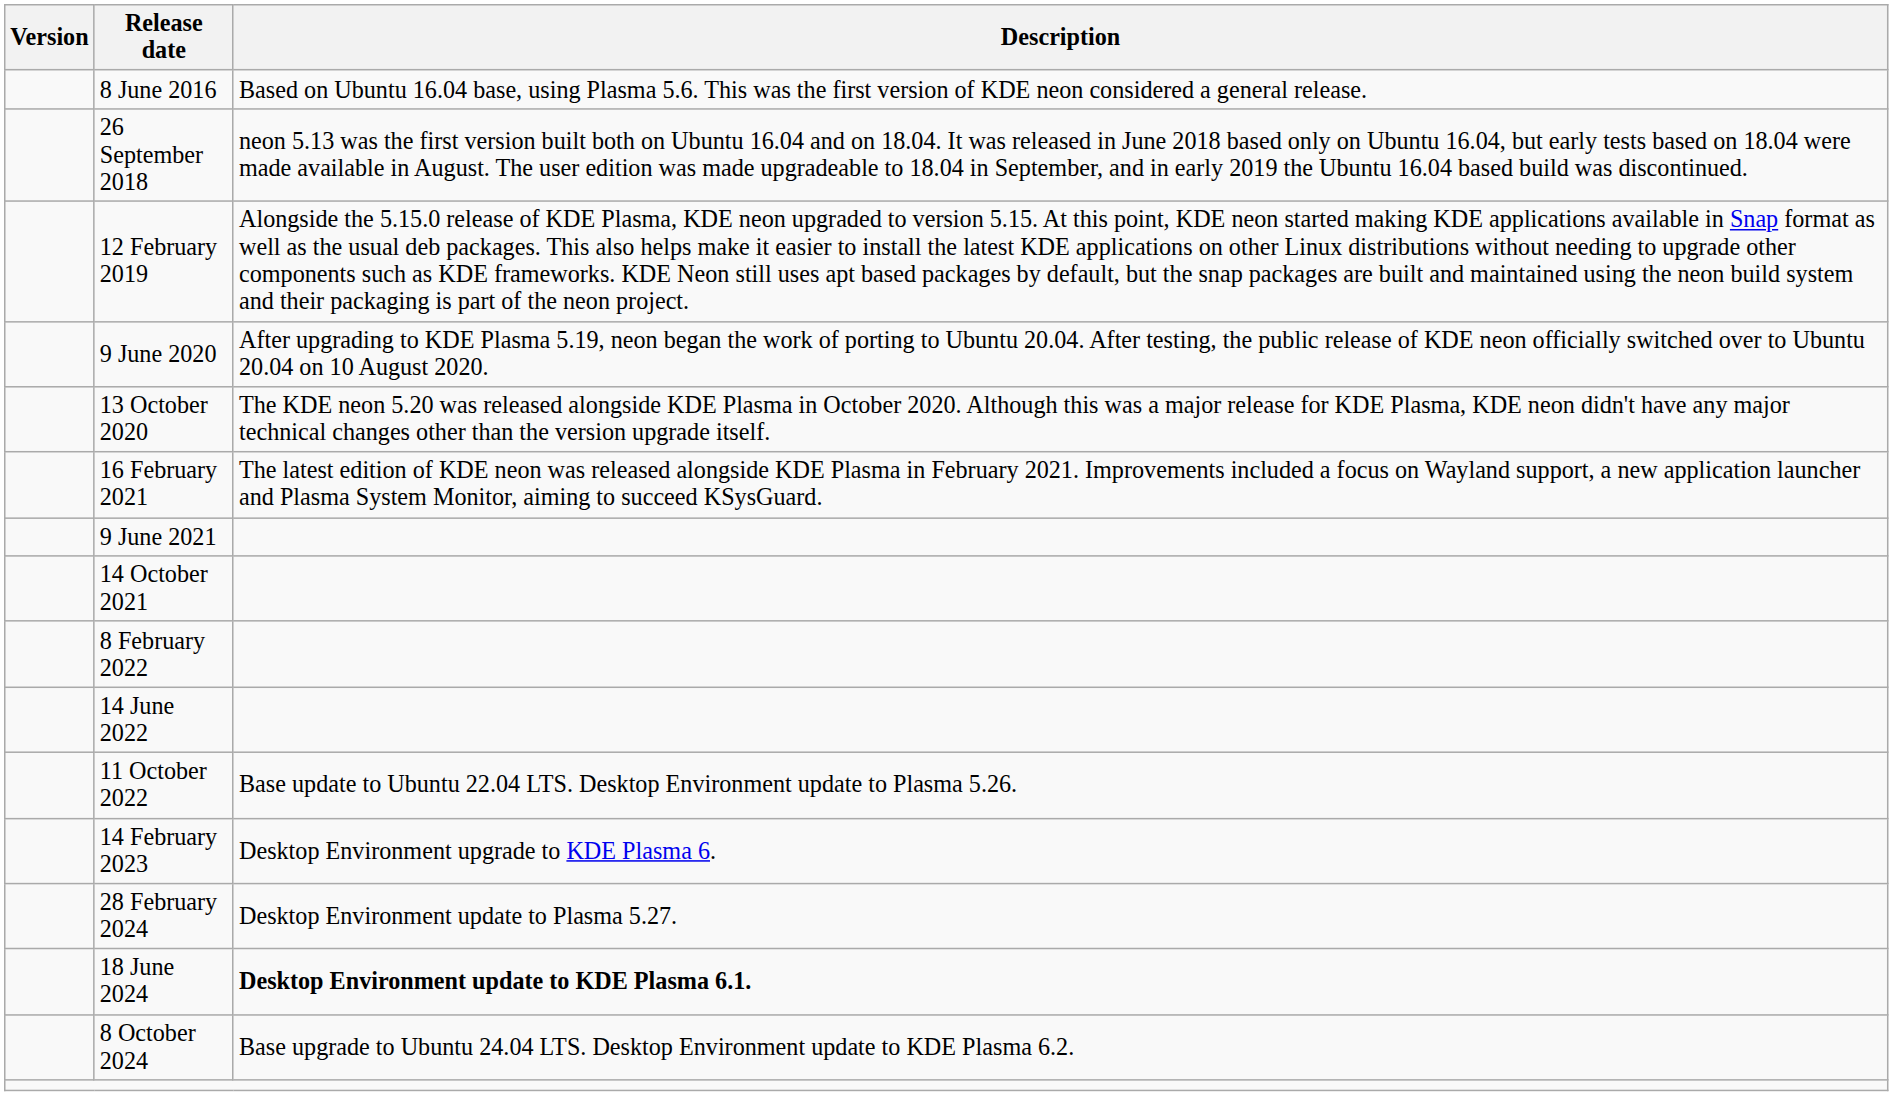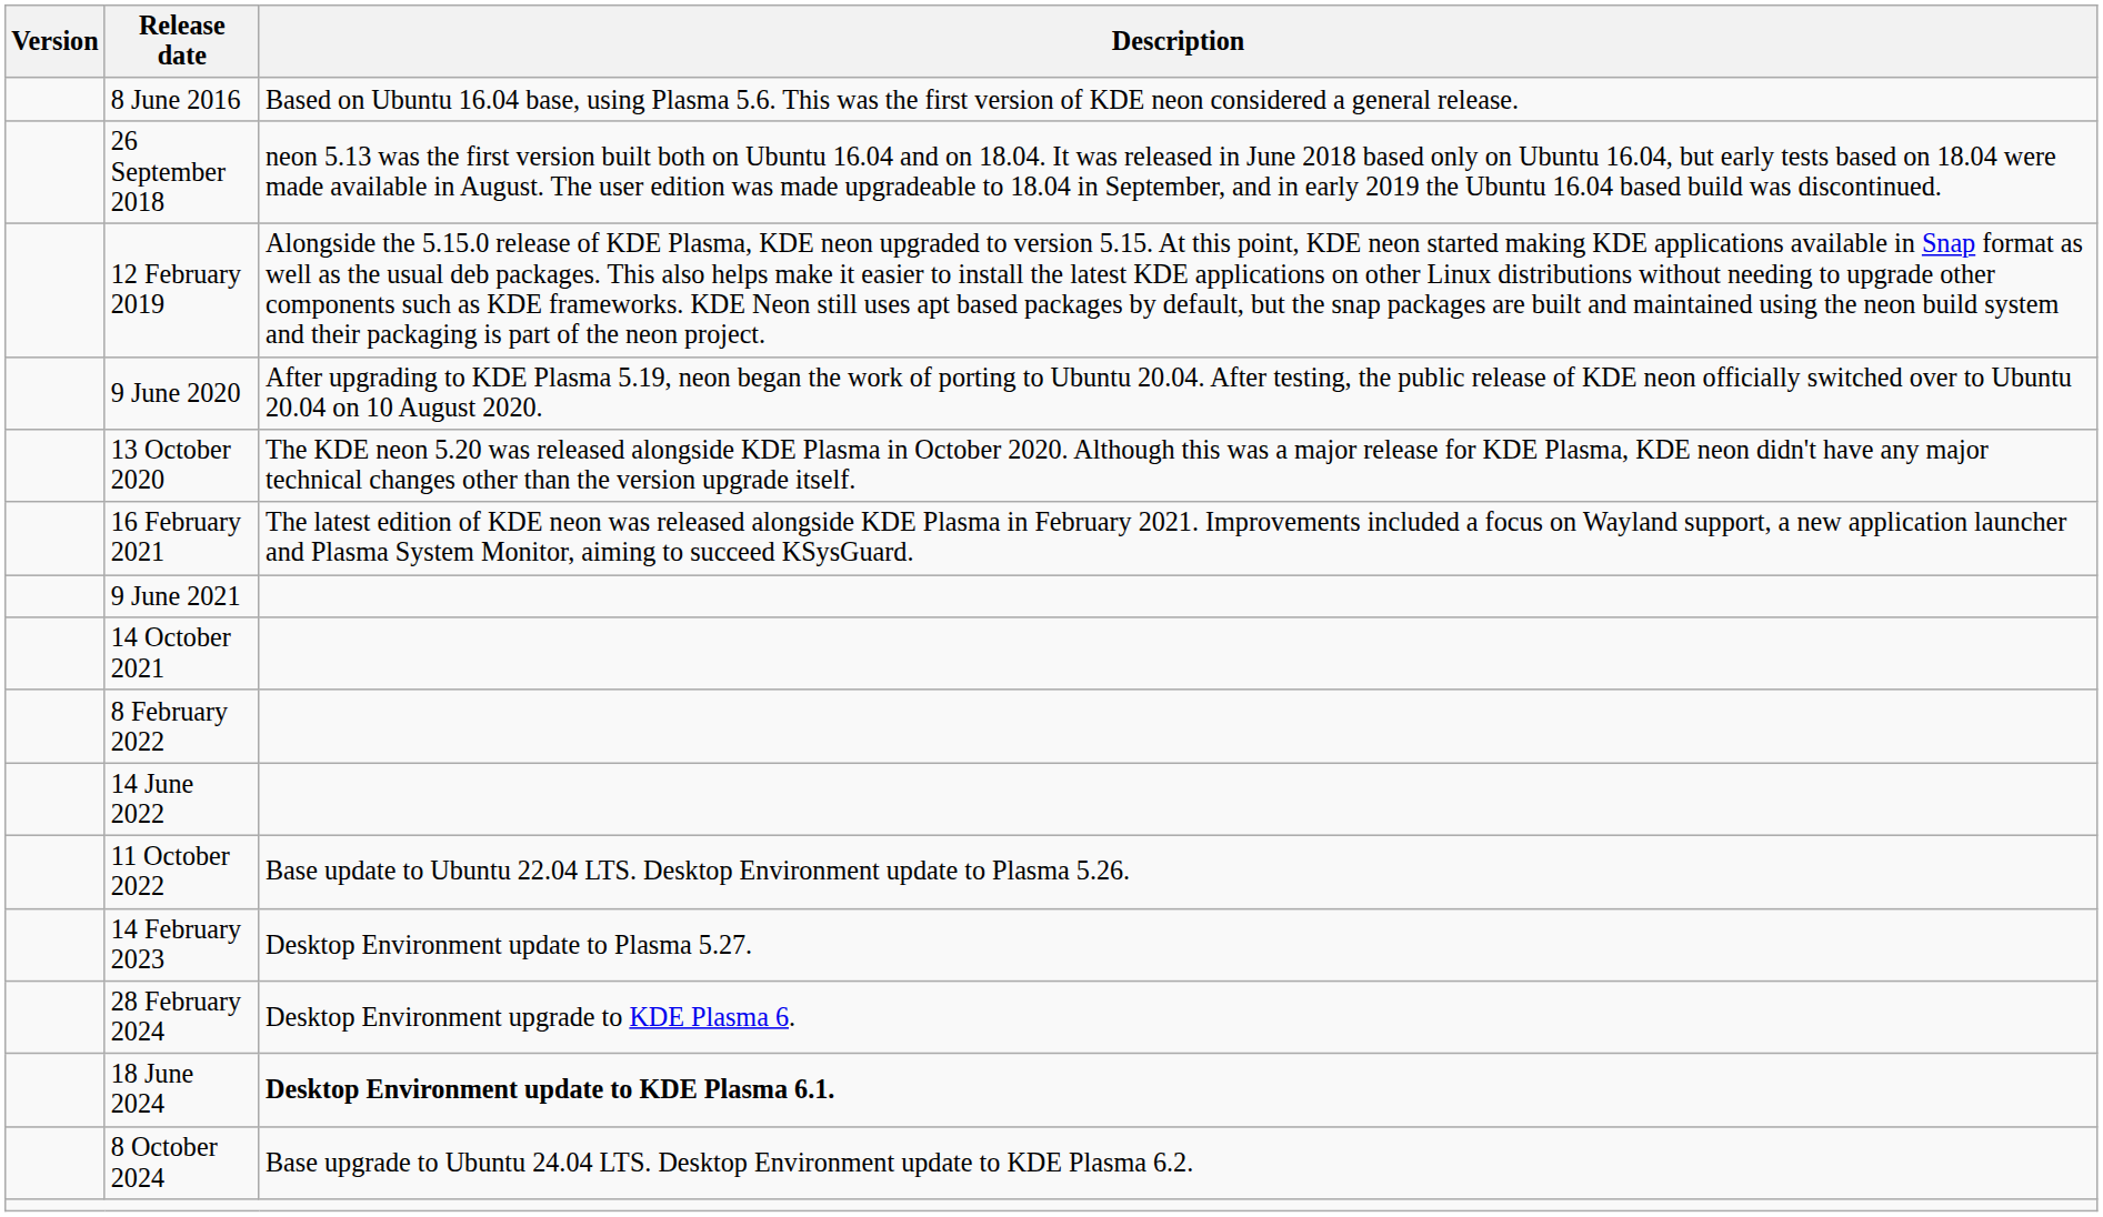14 February 2023 | Description: Desktop Environment upgrade to KDE Plasma 6. -> Desktop Environment update to Plasma 5.27.
28 February 2024 | Description: Desktop Environment update to Plasma 5.27. -> Desktop Environment upgrade to KDE Plasma 6.
